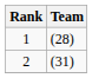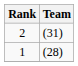rows swapped: 1 <-> 2
